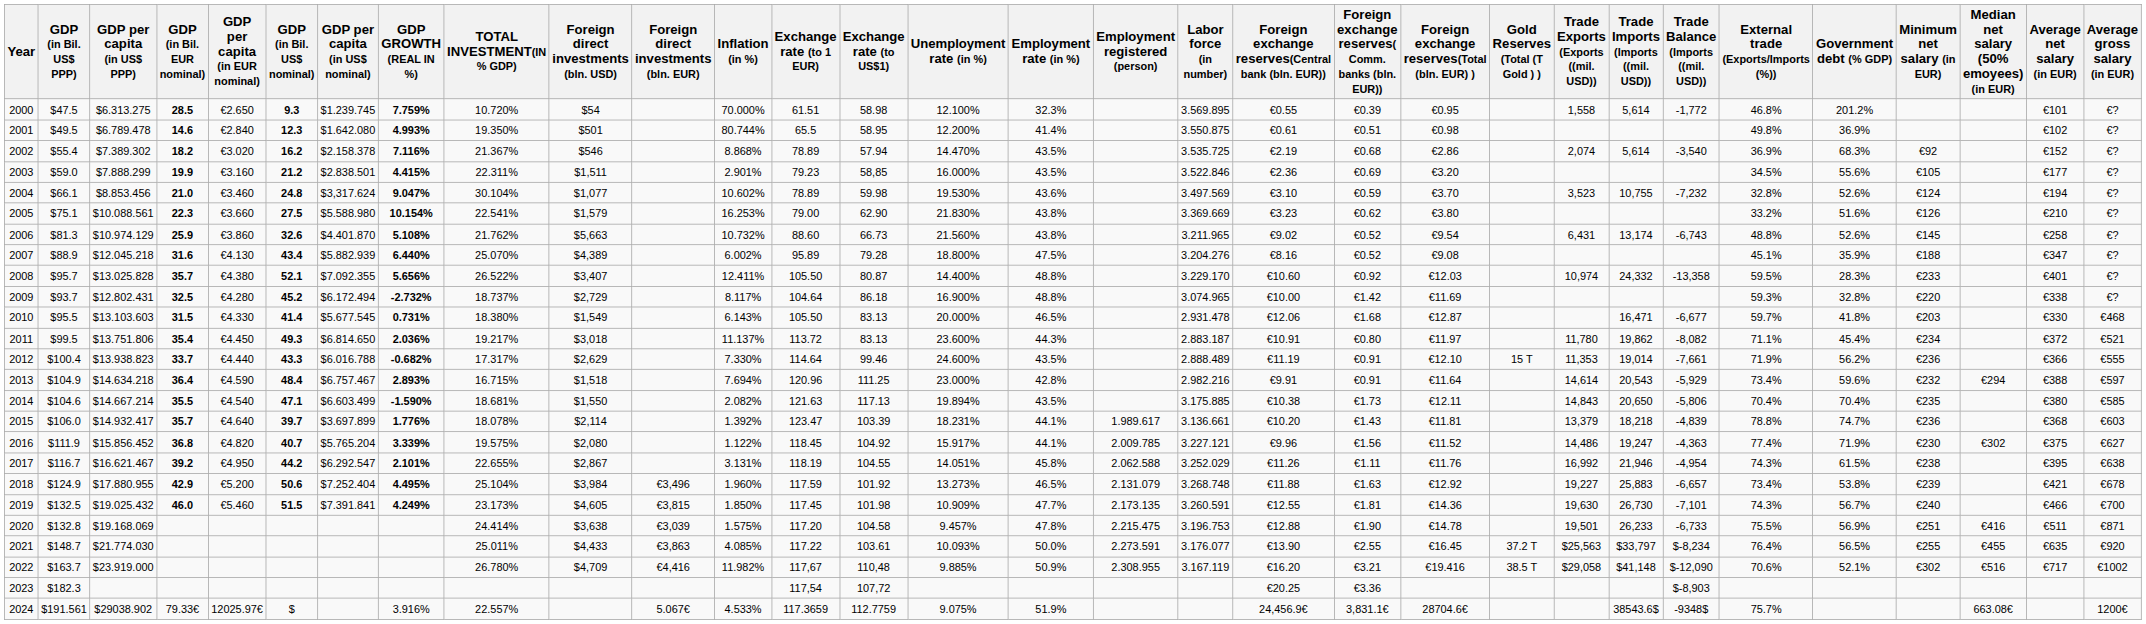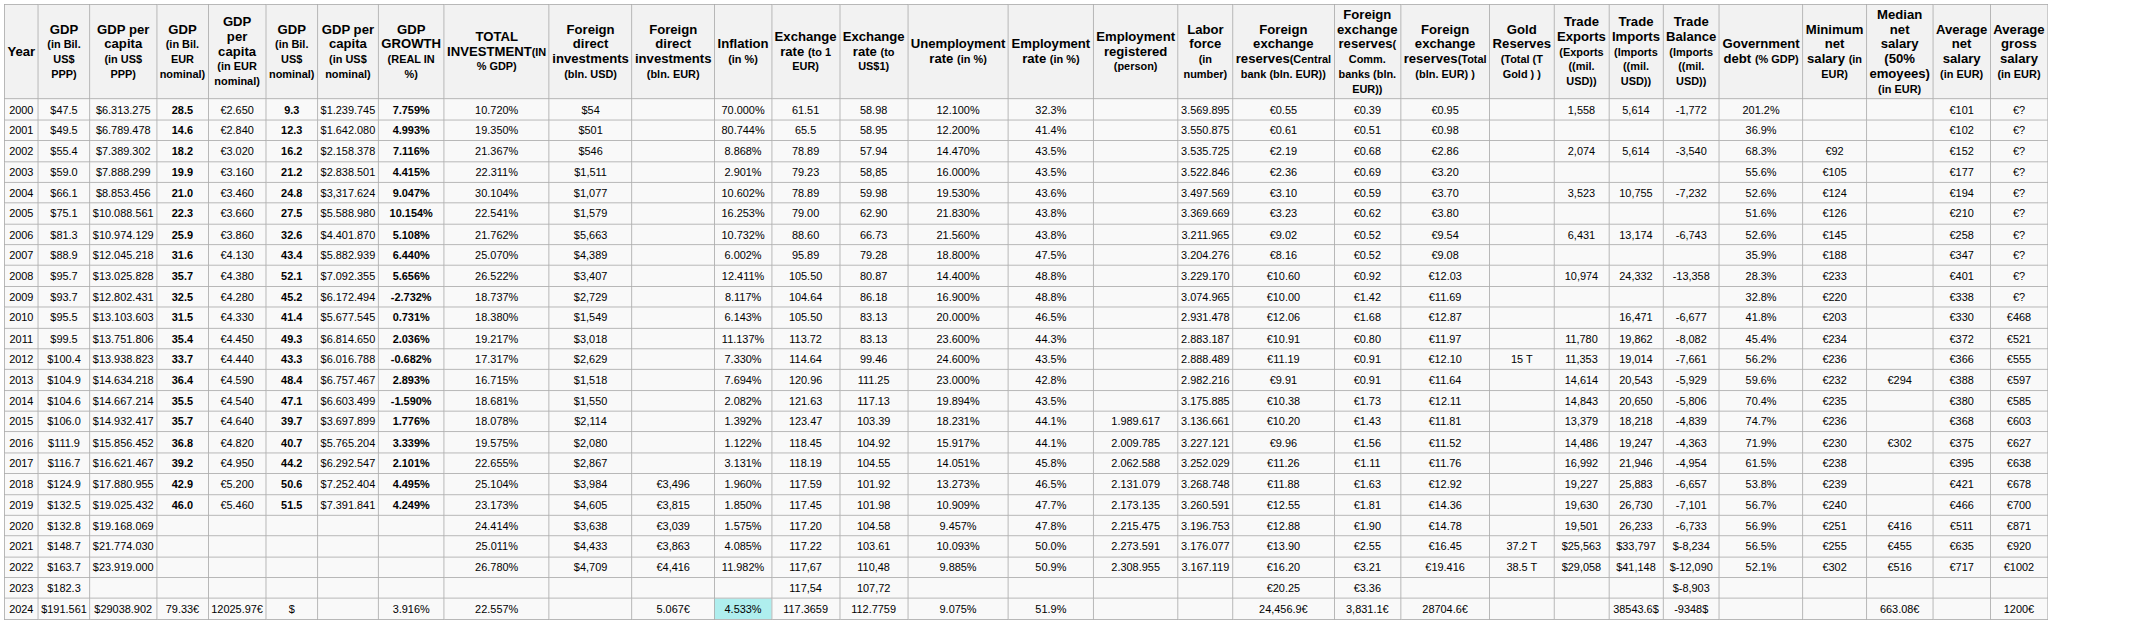- column: External trade (Exports/Imports (%)) | 46.8% | 49.8% | 36.9% | 34.5% | 32.8% | 33.2% | 48.8% | 45.1% | 59.5% | 59.3% | 59.7% | 71.1% | 71.9% | 73.4% | 70.4% | 78.8% | 77.4% | 74.3% | 73.4% | 74.3% | 75.5% | 76.4% | 70.6% | 75.7%
2024 | Inflation (in %): no background -> paleturquoise background
